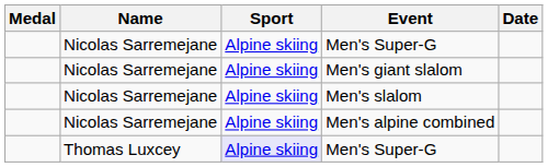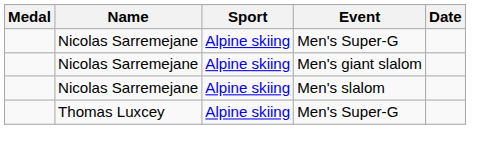- row: Nicolas Sarremejane | Alpine skiing | Men's alpine combined
Thomas Luxcey / Men's Super-G | Sport: lavender background -> no background
